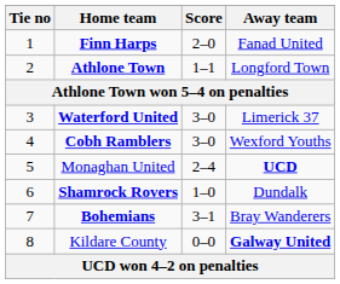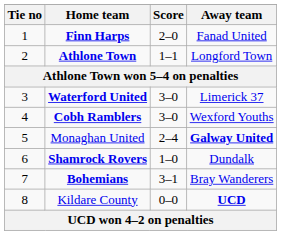Monaghan United | Away team: UCD -> Galway United
Kildare County | Away team: Galway United -> UCD
